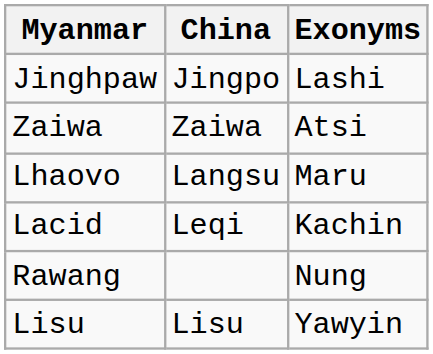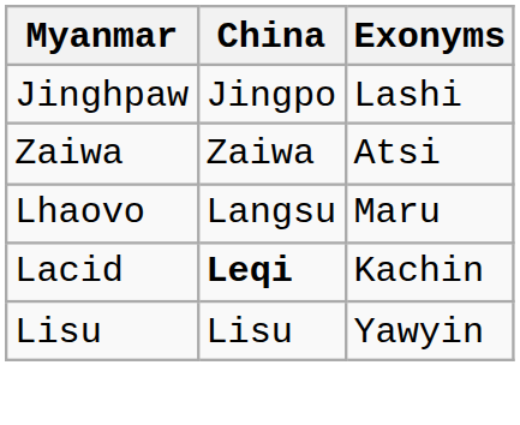Lacid | China: normal -> bold
- row: Rawang | Nung
